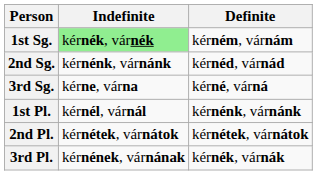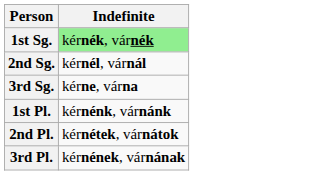- column: Definite | kérném, várnám | kérnéd, várnád | kérné, várná | kérnénk, várnánk | kérnétek, várnátok | kérnék, várnák
2nd Sg. | Indefinite: kérnénk, várnánk -> kérnél, várnál
1st Pl. | Indefinite: kérnél, várnál -> kérnénk, várnánk
